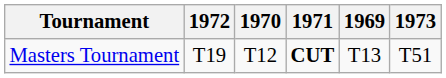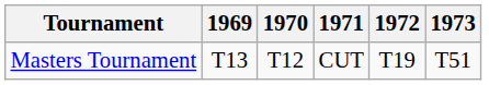columns swapped: 1969 <-> 1972
Masters Tournament | 1971: bold -> normal
